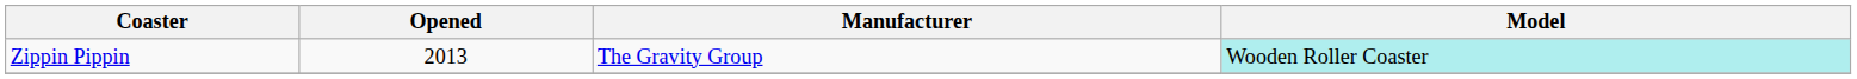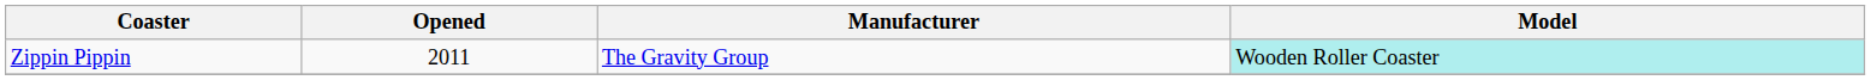Zippin Pippin | Opened: 2013 -> 2011
